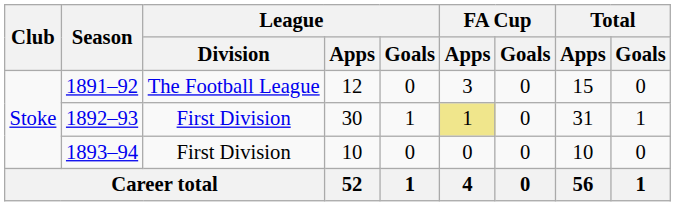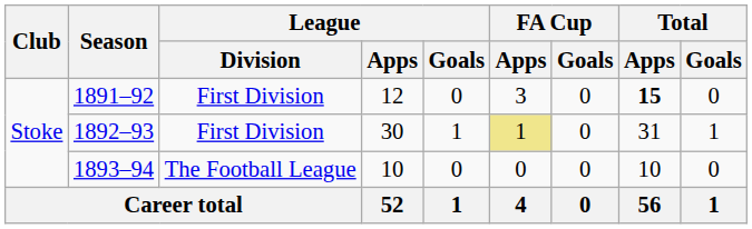1891–92 | League / Division: The Football League -> First Division
1891–92 | Total / Apps: normal -> bold
1893–94 | League / Division: First Division -> The Football League
